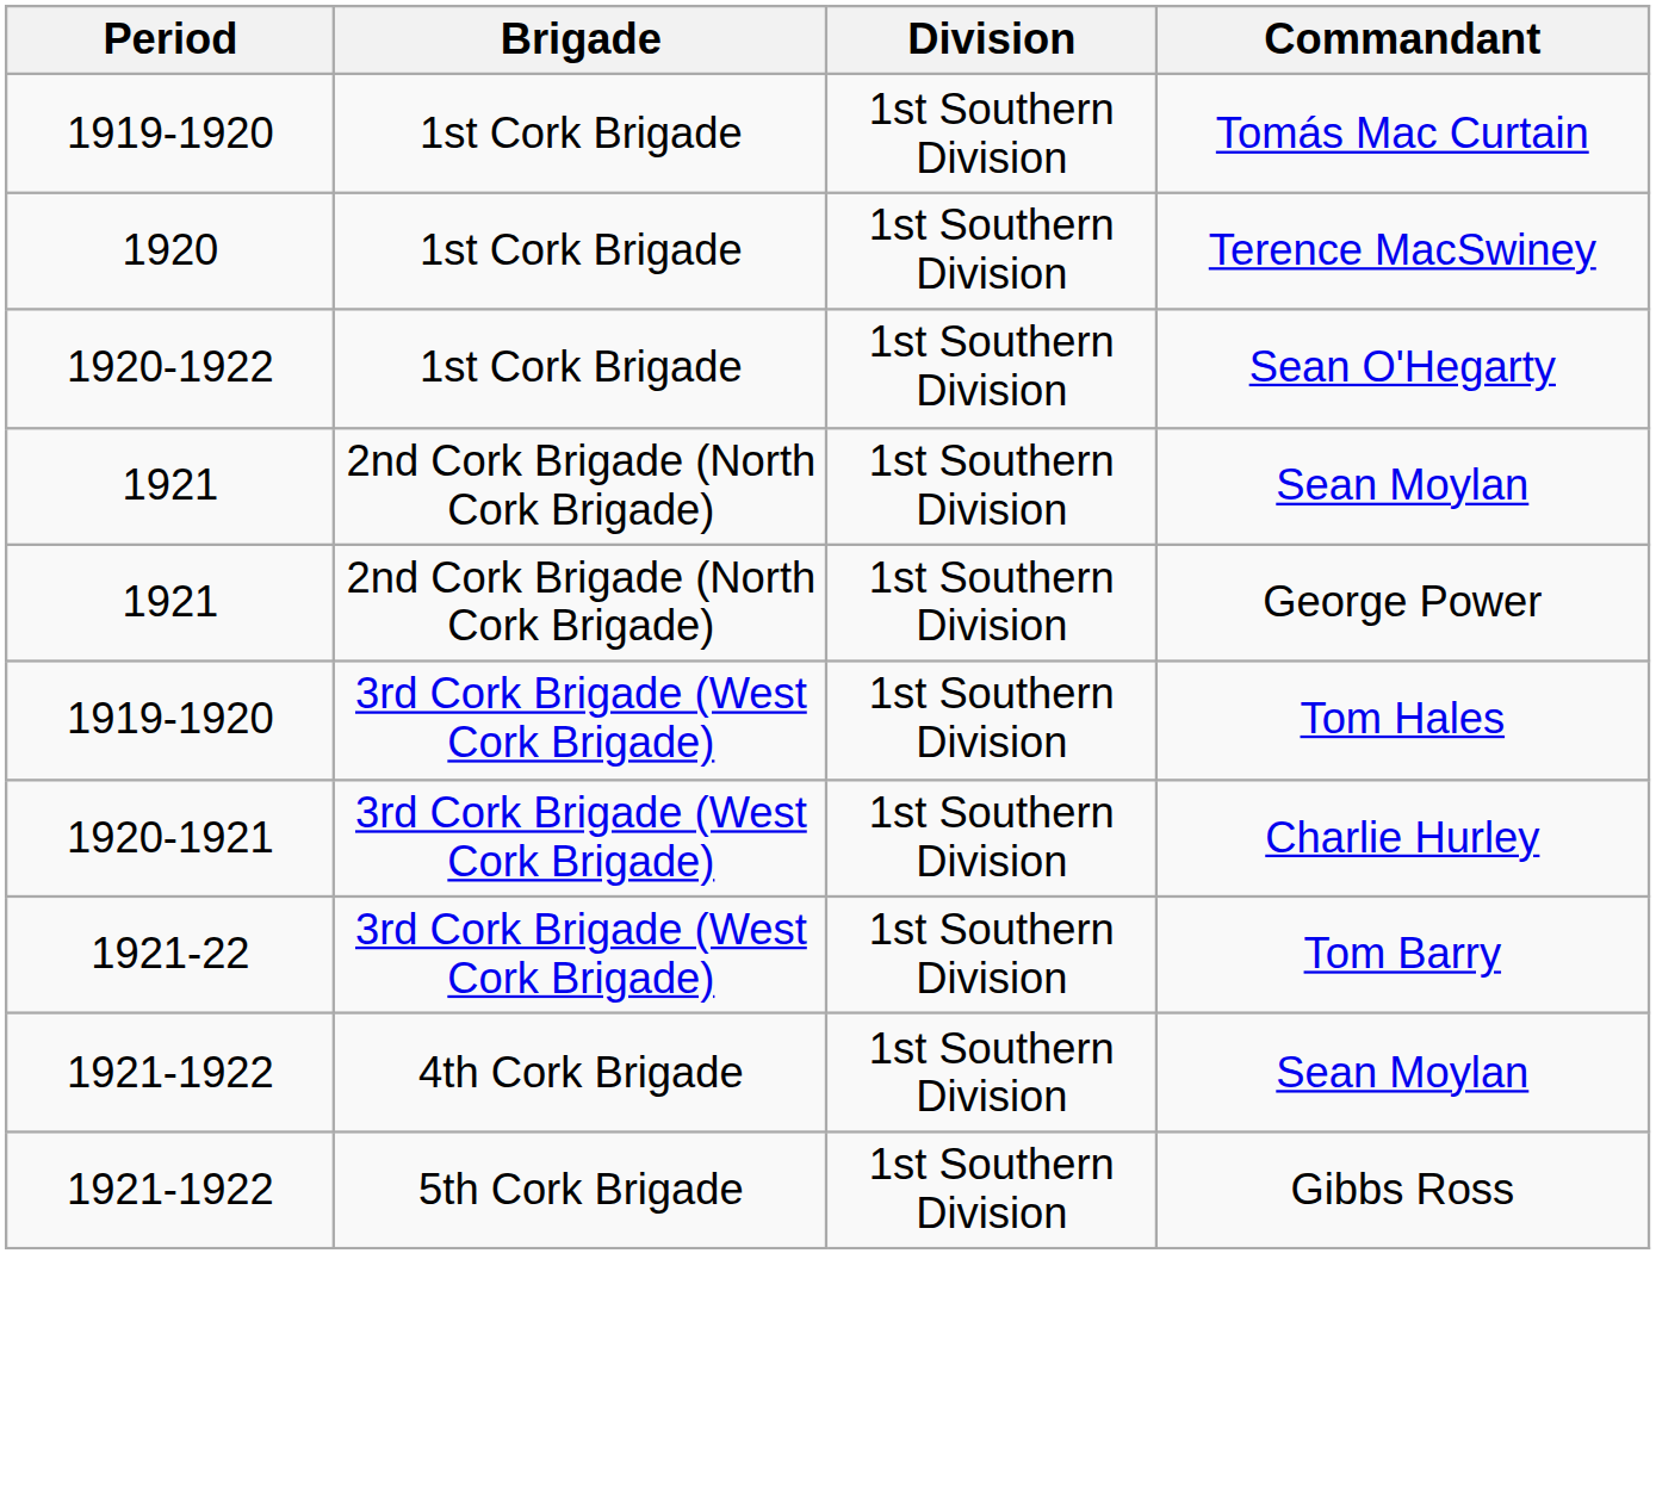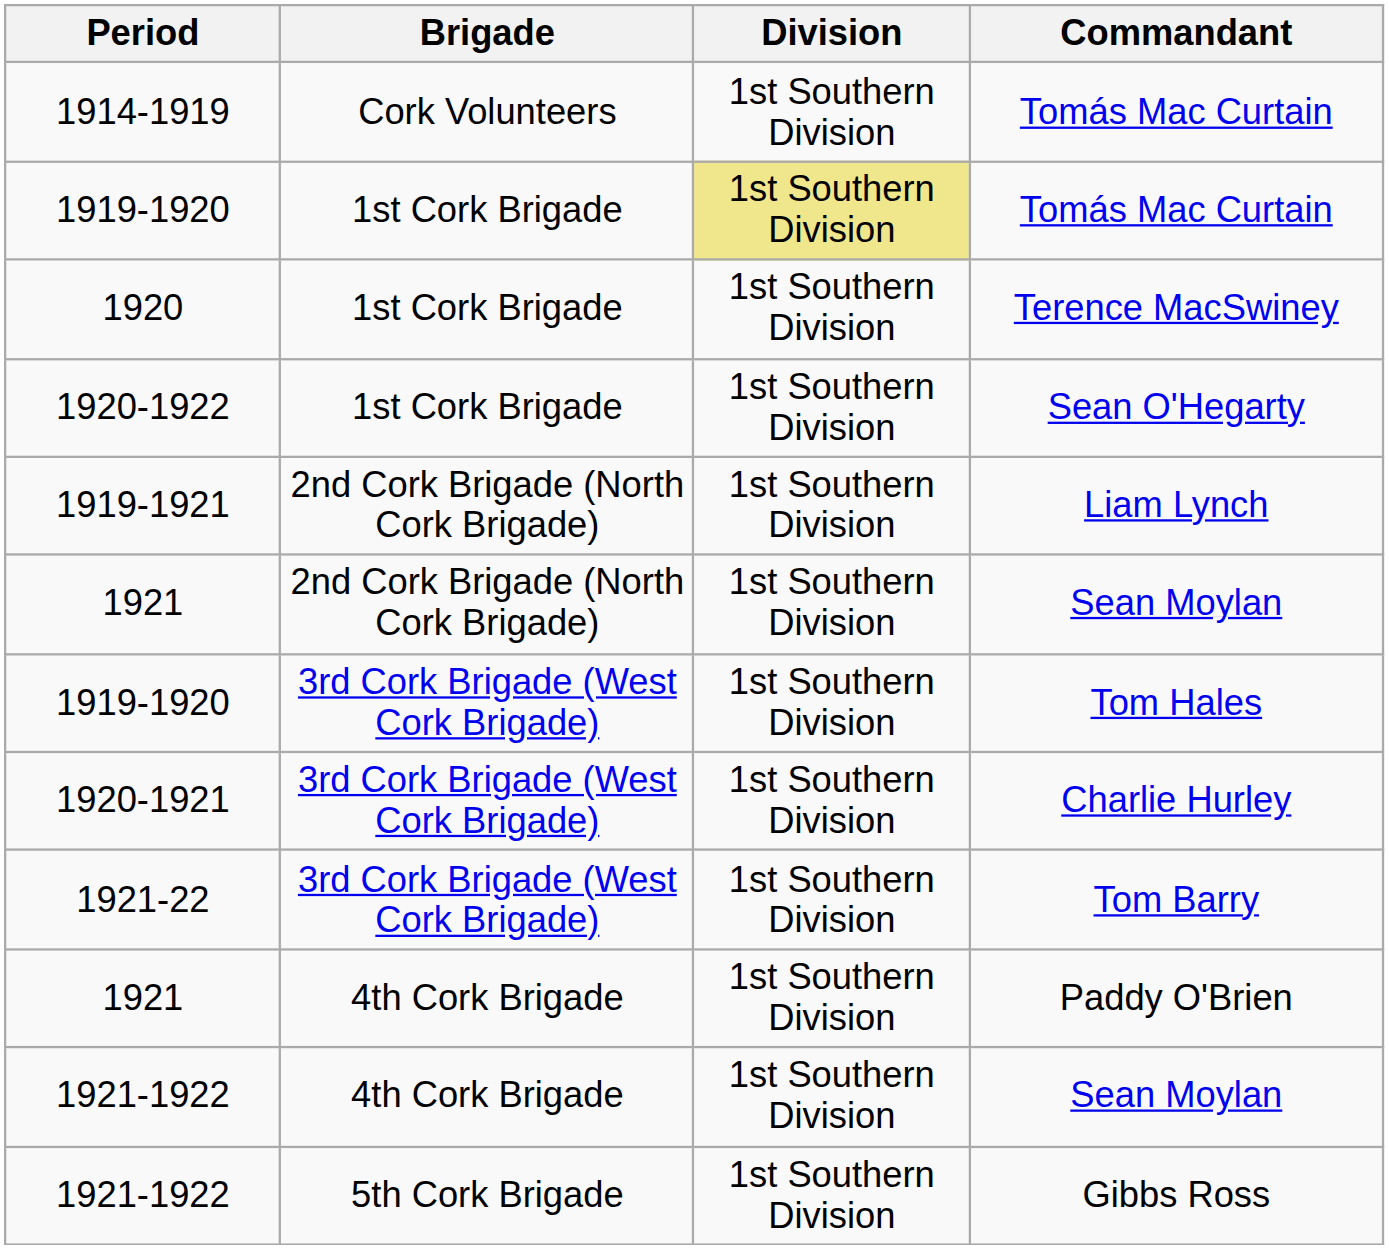+ row: 1914-1919 | Cork Volunteers | 1st Southern Division | Tomás Mac Curtain
1919-1920 / Tomás Mac Curtain | Division: no background -> khaki background
+ row: 1919-1921 | 2nd Cork Brigade (North Cork Brigade) | 1st Southern Division | Liam Lynch
- row: 1921 | 2nd Cork Brigade (North Cork Brigade) | 1st Southern Division | George Power
+ row: 1921 | 4th Cork Brigade | 1st Southern Division | Paddy O'Brien
